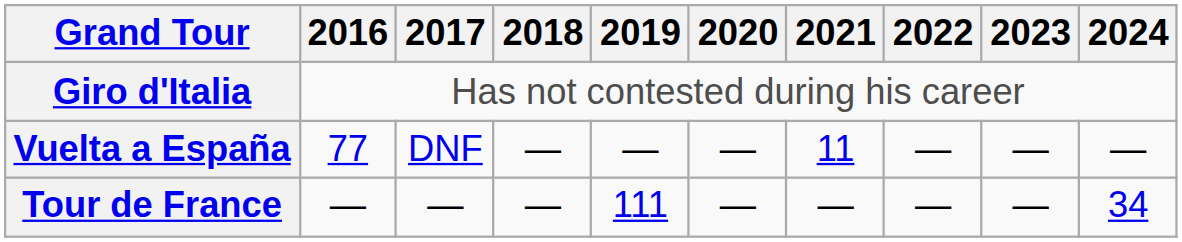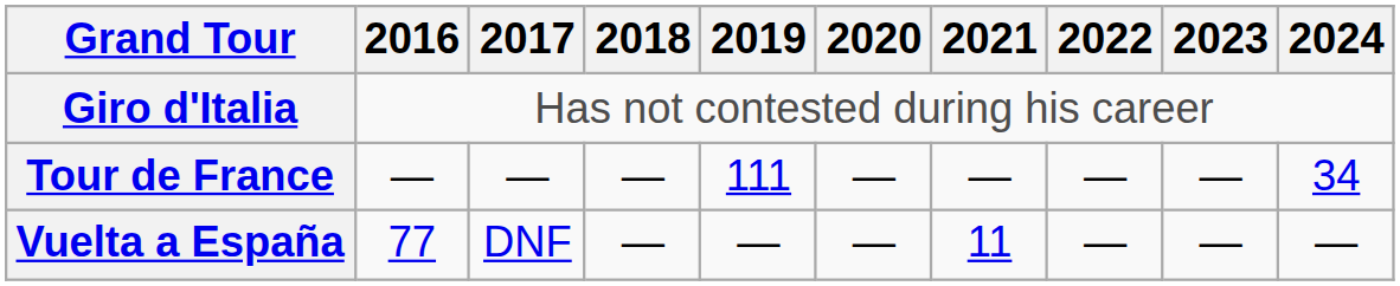rows swapped: Tour de France <-> Vuelta a España
